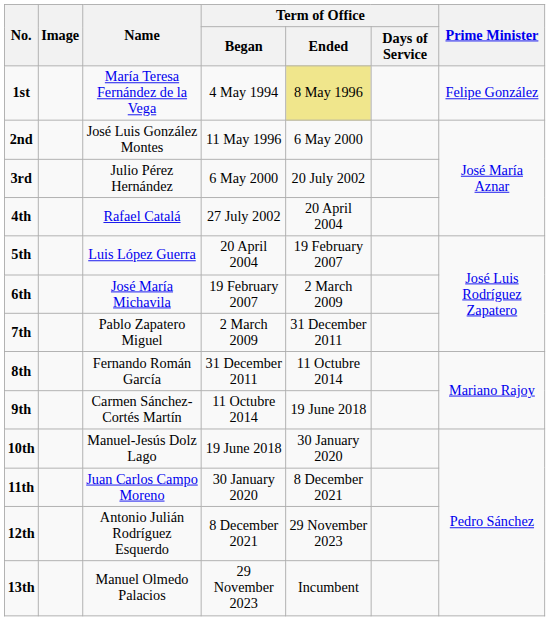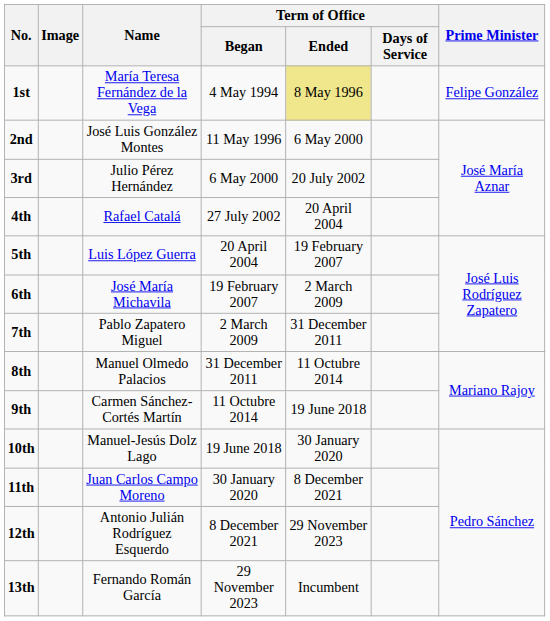8th | Name: Fernando Román García -> Manuel Olmedo Palacios
13th | Name: Manuel Olmedo Palacios -> Fernando Román García
